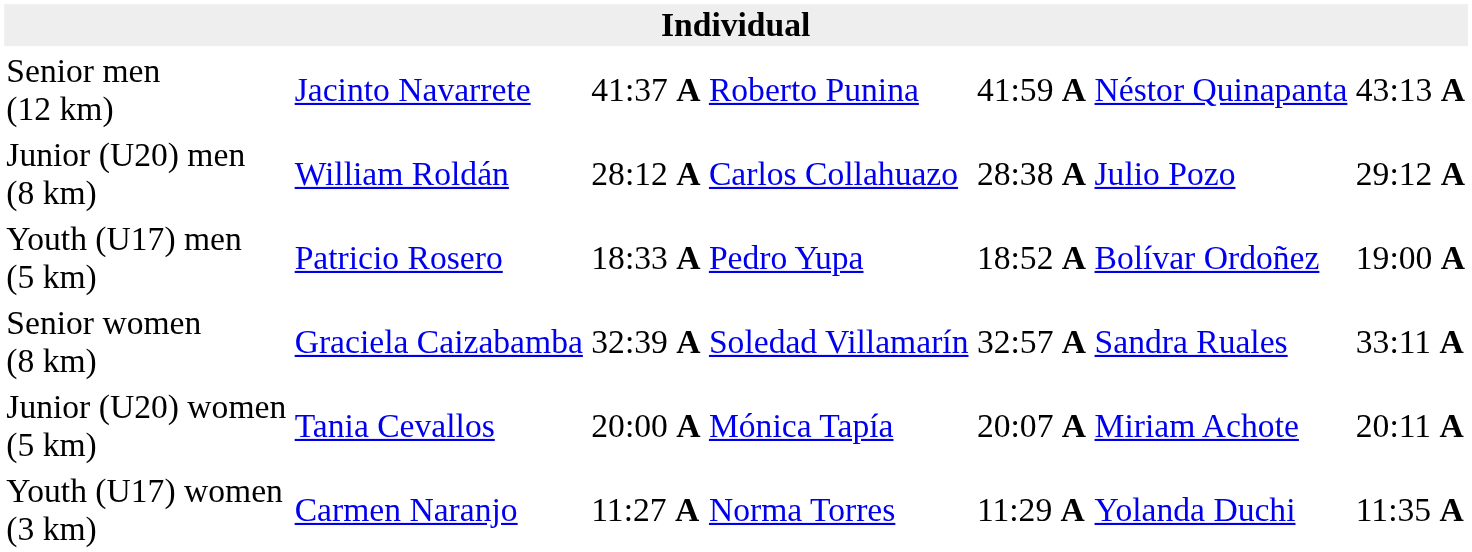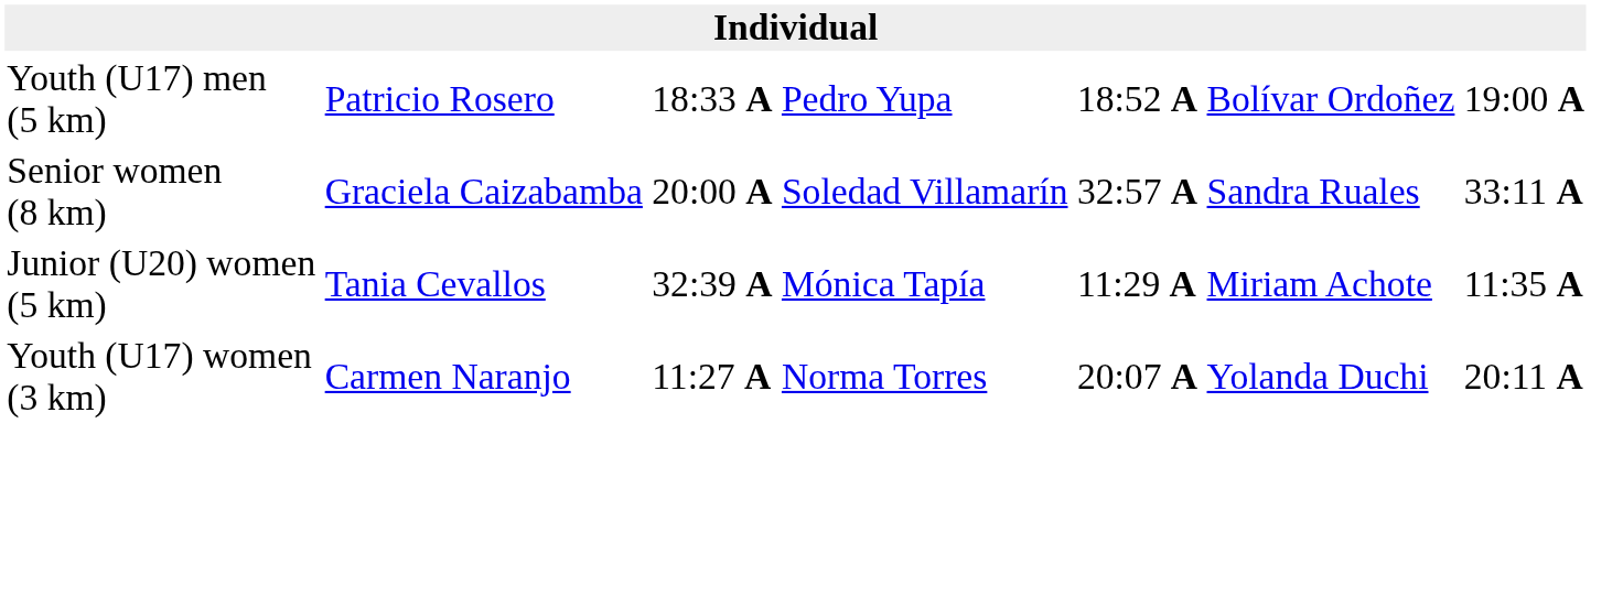- row: Senior men (12 km) | Jacinto Navarrete | 41:37 A | Roberto Punina | 41:59 A | Néstor Quinapanta | 43:13 A
- row: Junior (U20) men (8 km) | William Roldán | 28:12 A | Carlos Collahuazo | 28:38 A | Julio Pozo | 29:12 A
Senior women (8 km) | column 3: 32:39 A -> 20:00 A
Junior (U20) women (5 km) | column 3: 20:00 A -> 32:39 A
Junior (U20) women (5 km) | column 5: 20:07 A -> 11:29 A
Junior (U20) women (5 km) | column 7: 20:11 A -> 11:35 A
Youth (U17) women (3 km) | column 5: 11:29 A -> 20:07 A
Youth (U17) women (3 km) | column 7: 11:35 A -> 20:11 A
